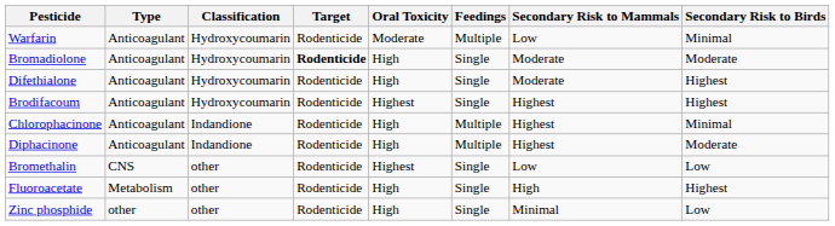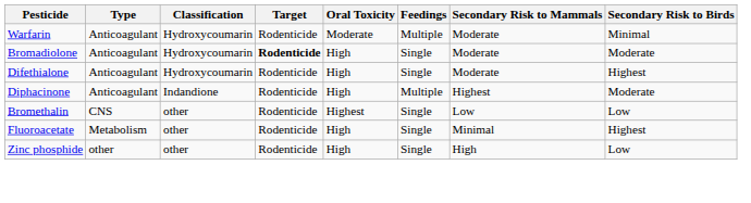Warfarin | Secondary Risk to Mammals: Low -> Moderate
- row: Brodifacoum | Anticoagulant | Hydroxycoumarin | Rodenticide | Highest | Single | Highest | Highest
- row: Chlorophacinone | Anticoagulant | Indandione | Rodenticide | High | Multiple | Highest | Minimal
Fluoroacetate | Secondary Risk to Mammals: High -> Minimal
Zinc phosphide | Secondary Risk to Mammals: Minimal -> High
